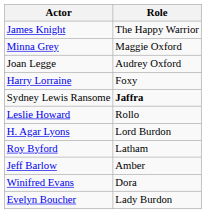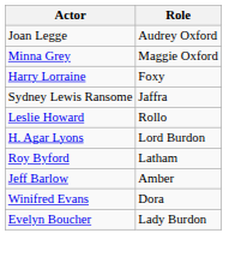- row: James Knight | The Happy Warrior
rows swapped: Joan Legge <-> Minna Grey
Sydney Lewis Ransome | Role: bold -> normal
